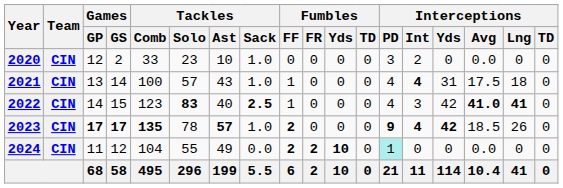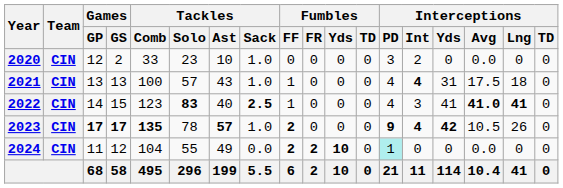2021 | Games / GS: 14 -> 13
2022 | Interceptions / Yds: 42 -> 41
2023 | Interceptions / Avg: 18.5 -> 10.5
